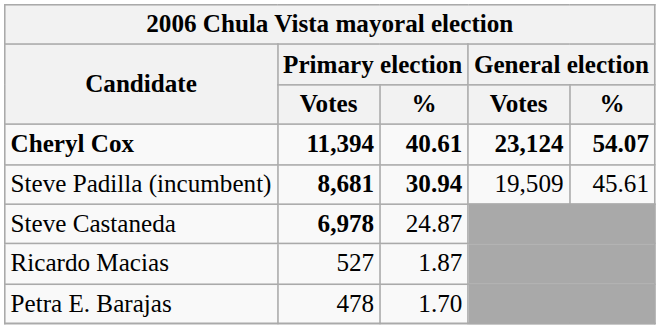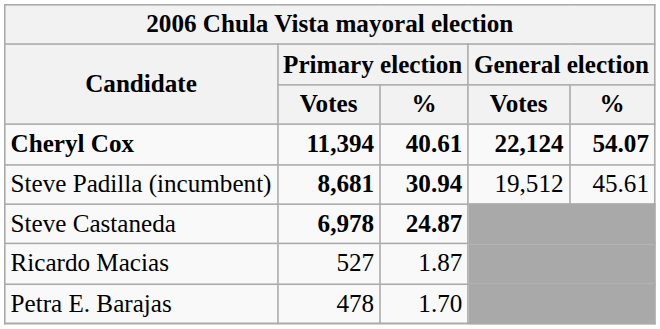Cheryl Cox | General election / Votes: 23,124 -> 22,124
Steve Padilla (incumbent) | General election / Votes: 19,509 -> 19,512
Steve Castaneda | Primary election / %: normal -> bold
